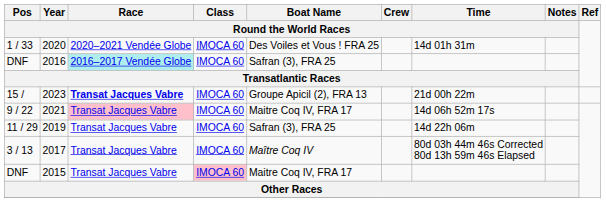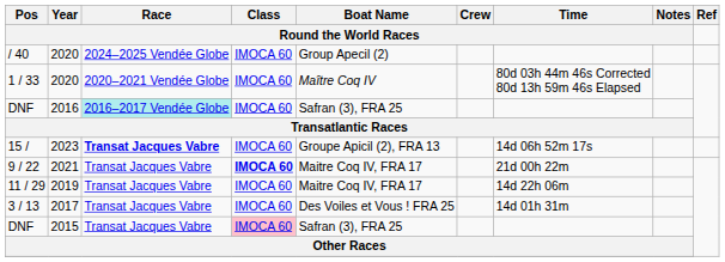+ row: / 40 | 2020 | 2024–2025 Vendée Globe | IMOCA 60 | Group Apecil (2)
1 / 33 | Boat Name / Round the World Races: Des Voiles et Vous ! FRA 25 -> Maître Coq IV
1 / 33 | Time / Round the World Races: 14d 01h 31m -> 80d 03h 44m 46s Corrected 80d 13h 59m 46s Elapsed
15 / | Time / Round the World Races: 21d 00h 22m -> 14d 06h 52m 17s
9 / 22 | Race / Round the World Races: pink background -> no background
9 / 22 | Class / Round the World Races: normal -> bold
9 / 22 | Time / Round the World Races: 14d 06h 52m 17s -> 21d 00h 22m
11 / 29 | Boat Name / Round the World Races: Safran (3), FRA 25 -> Maitre Coq IV, FRA 17
3 / 13 | Boat Name / Round the World Races: Maître Coq IV -> Des Voiles et Vous ! FRA 25
3 / 13 | Time / Round the World Races: 80d 03h 44m 46s Corrected 80d 13h 59m 46s Elapsed -> 14d 01h 31m
DNF / 2015 | Boat Name / Round the World Races: Maitre Coq IV, FRA 17 -> Safran (3), FRA 25
